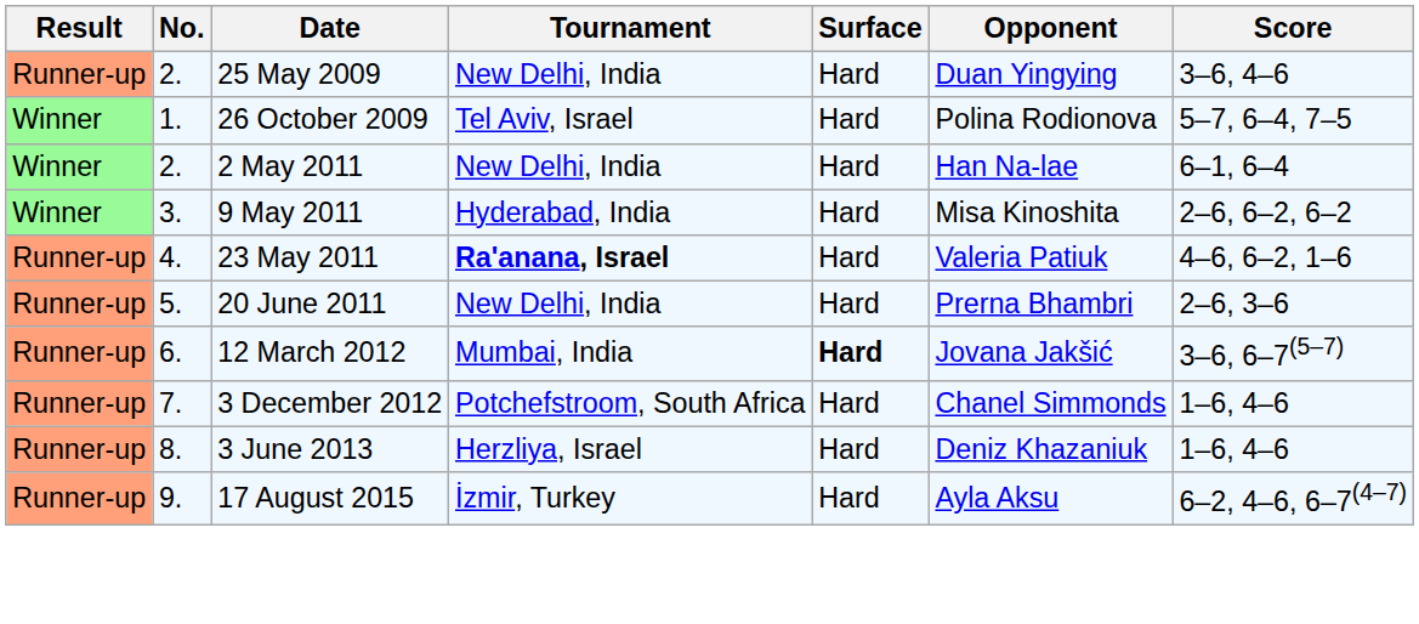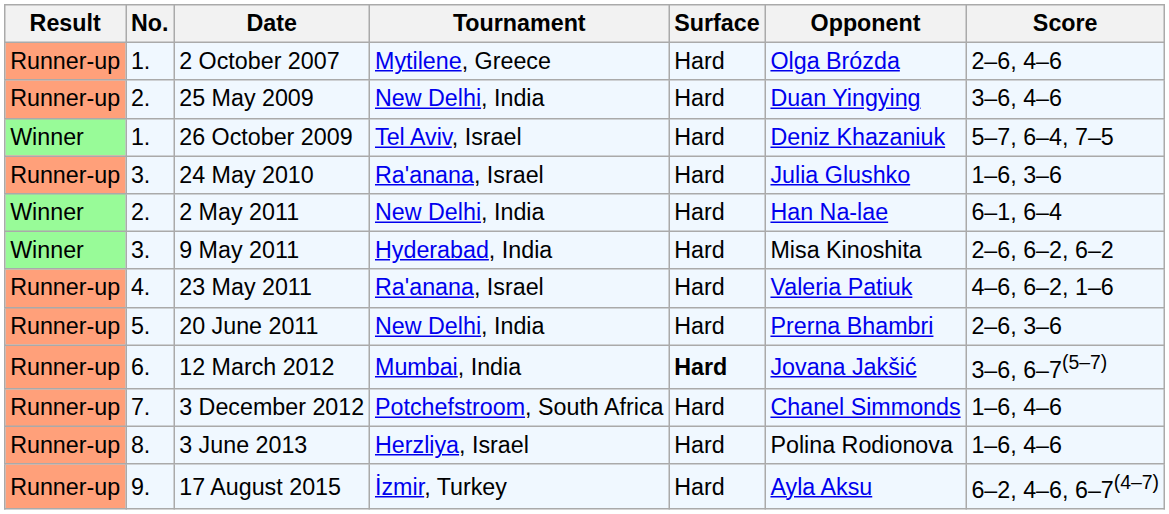+ row: Runner-up | 1. | 2 October 2007 | Mytilene, Greece | Hard | Olga Brózda | 2–6, 4–6
26 October 2009 | Opponent: Polina Rodionova -> Deniz Khazaniuk
+ row: Runner-up | 3. | 24 May 2010 | Ra'anana, Israel | Hard | Julia Glushko | 1–6, 3–6
23 May 2011 | Tournament: bold -> normal
3 June 2013 | Opponent: Deniz Khazaniuk -> Polina Rodionova
